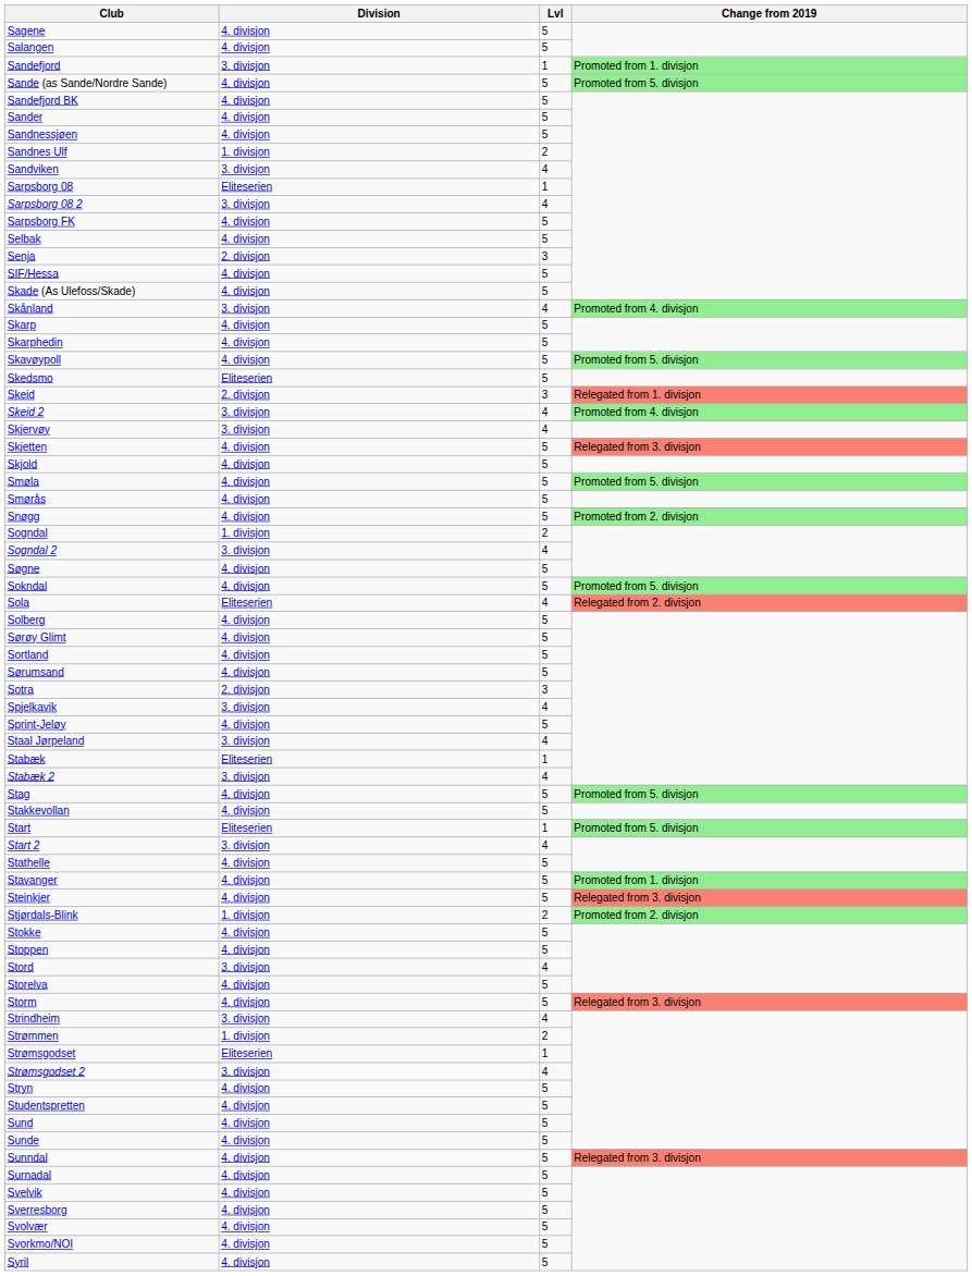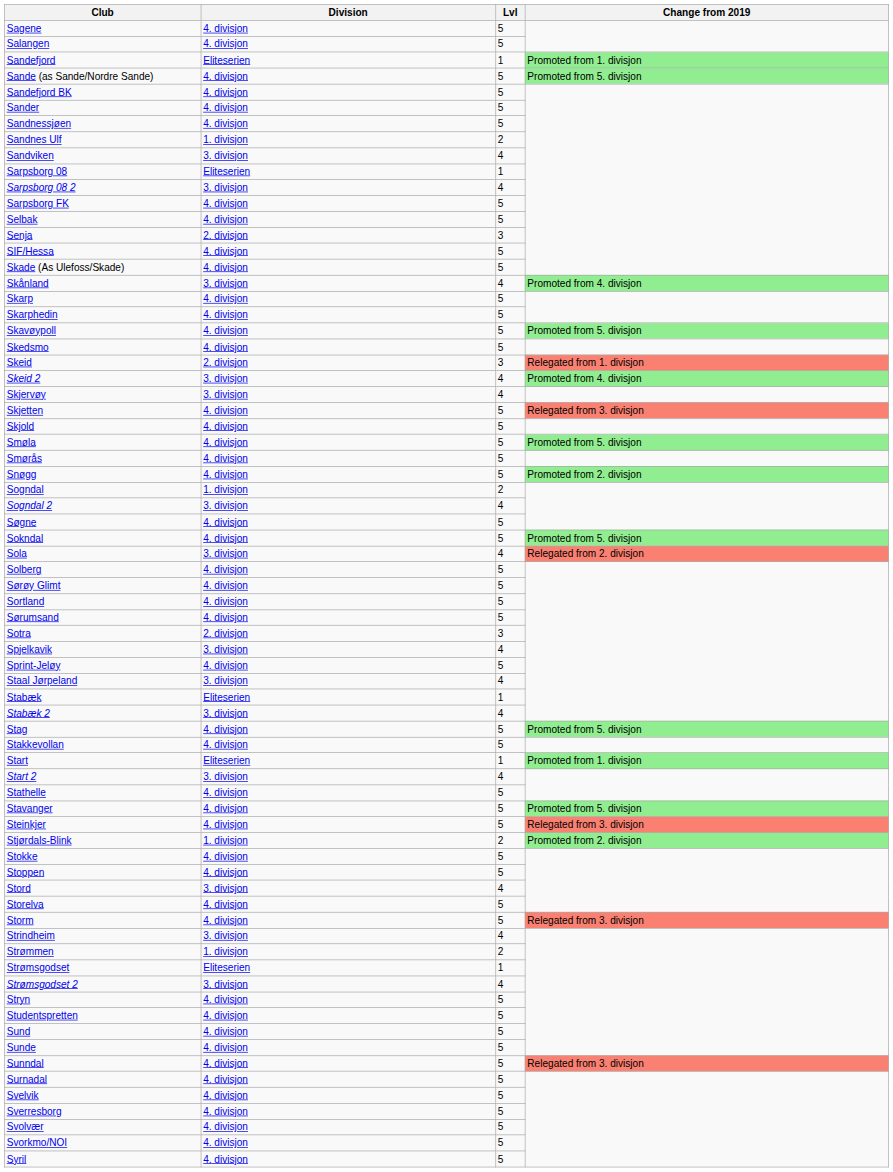Sandefjord | Division: 3. divisjon -> Eliteserien
Skedsmo | Division: Eliteserien -> 4. divisjon
Sola | Division: Eliteserien -> 3. divisjon
Start | Change from 2019: Promoted from 5. divisjon -> Promoted from 1. divisjon
Stavanger | Change from 2019: Promoted from 1. divisjon -> Promoted from 5. divisjon
